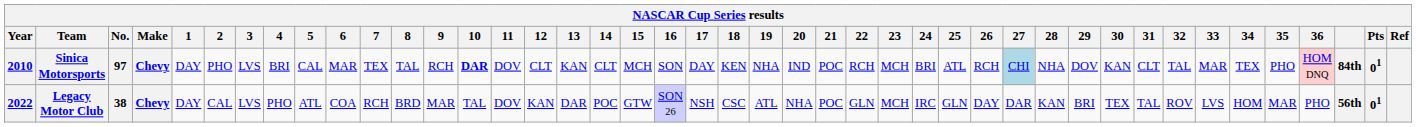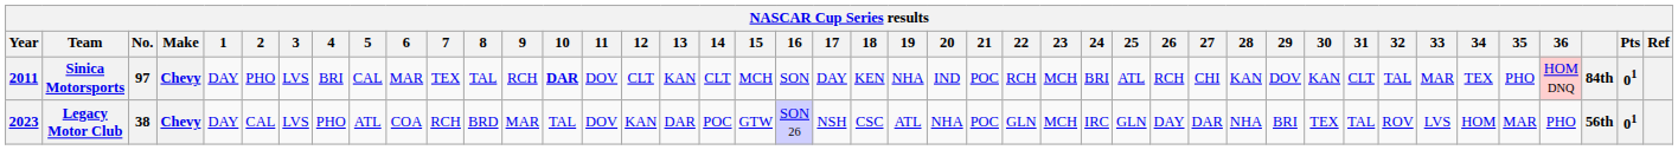Sinica Motorsports | Year: 2010 -> 2011
Sinica Motorsports | 27: lightblue background -> no background
Sinica Motorsports | 28: NHA -> KAN
Legacy Motor Club | Year: 2022 -> 2023
Legacy Motor Club | 28: KAN -> NHA
